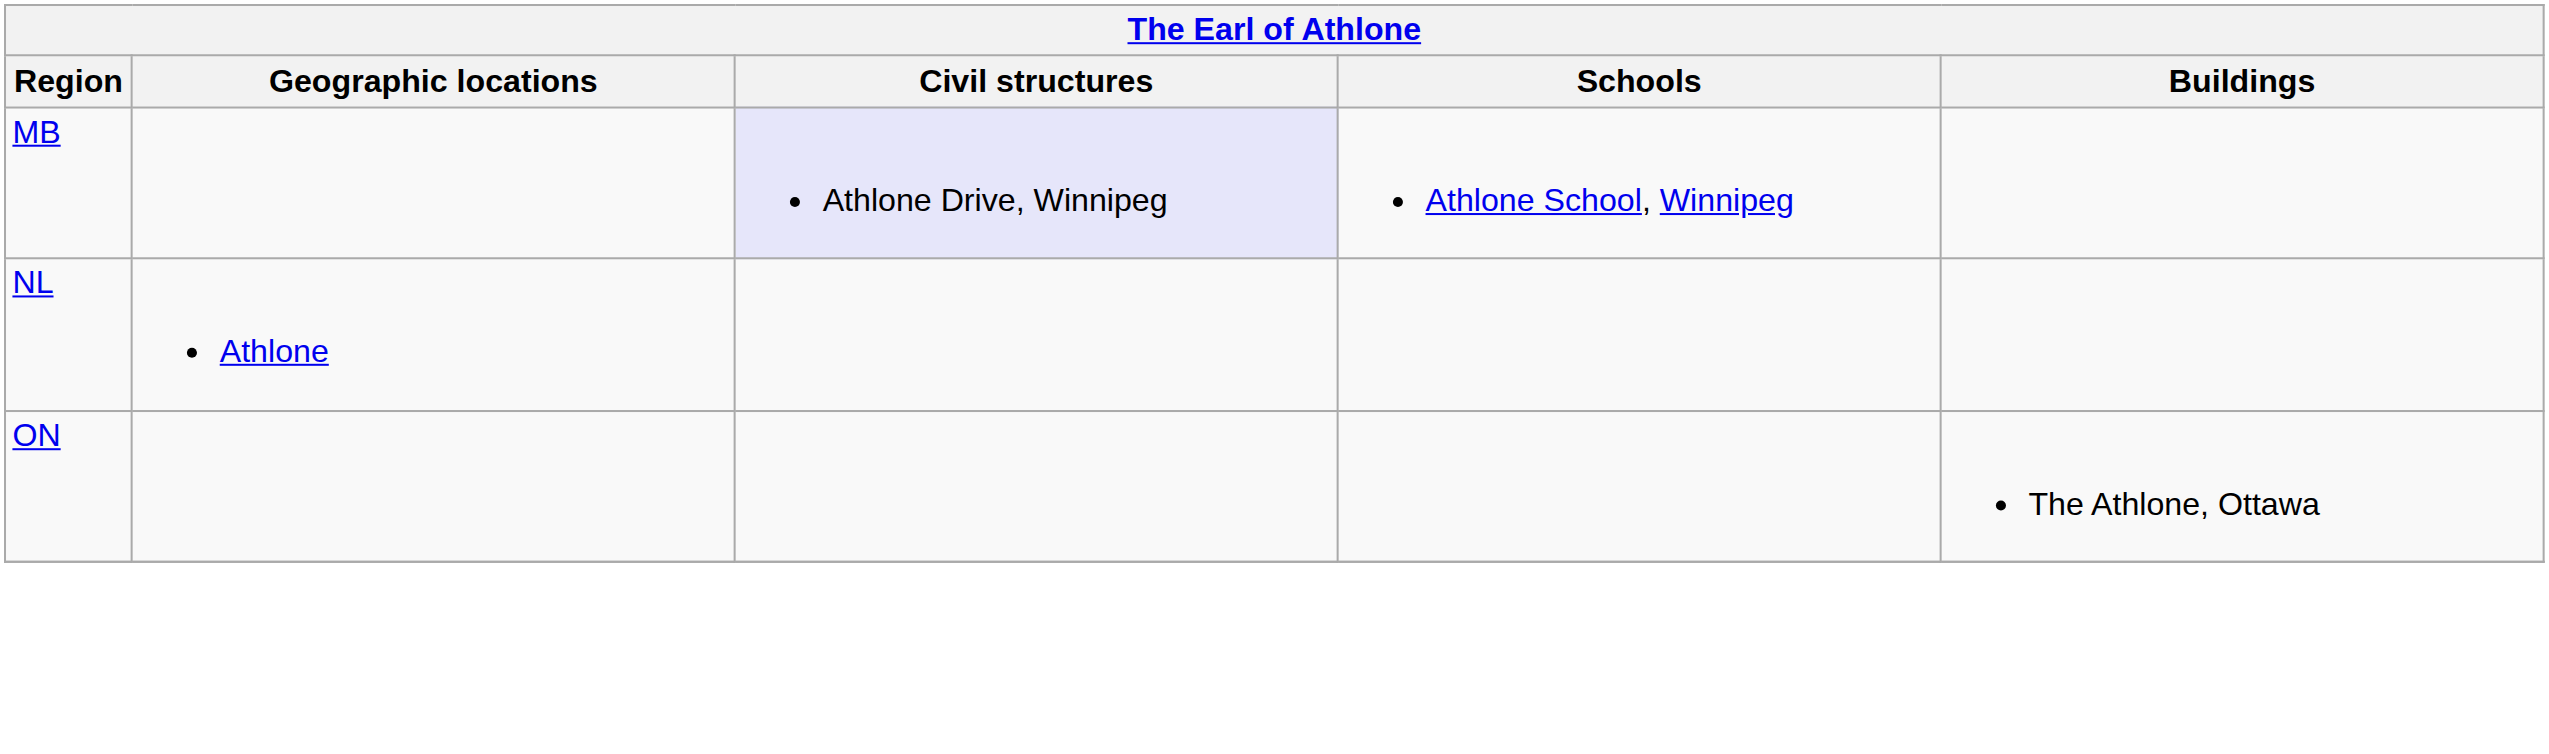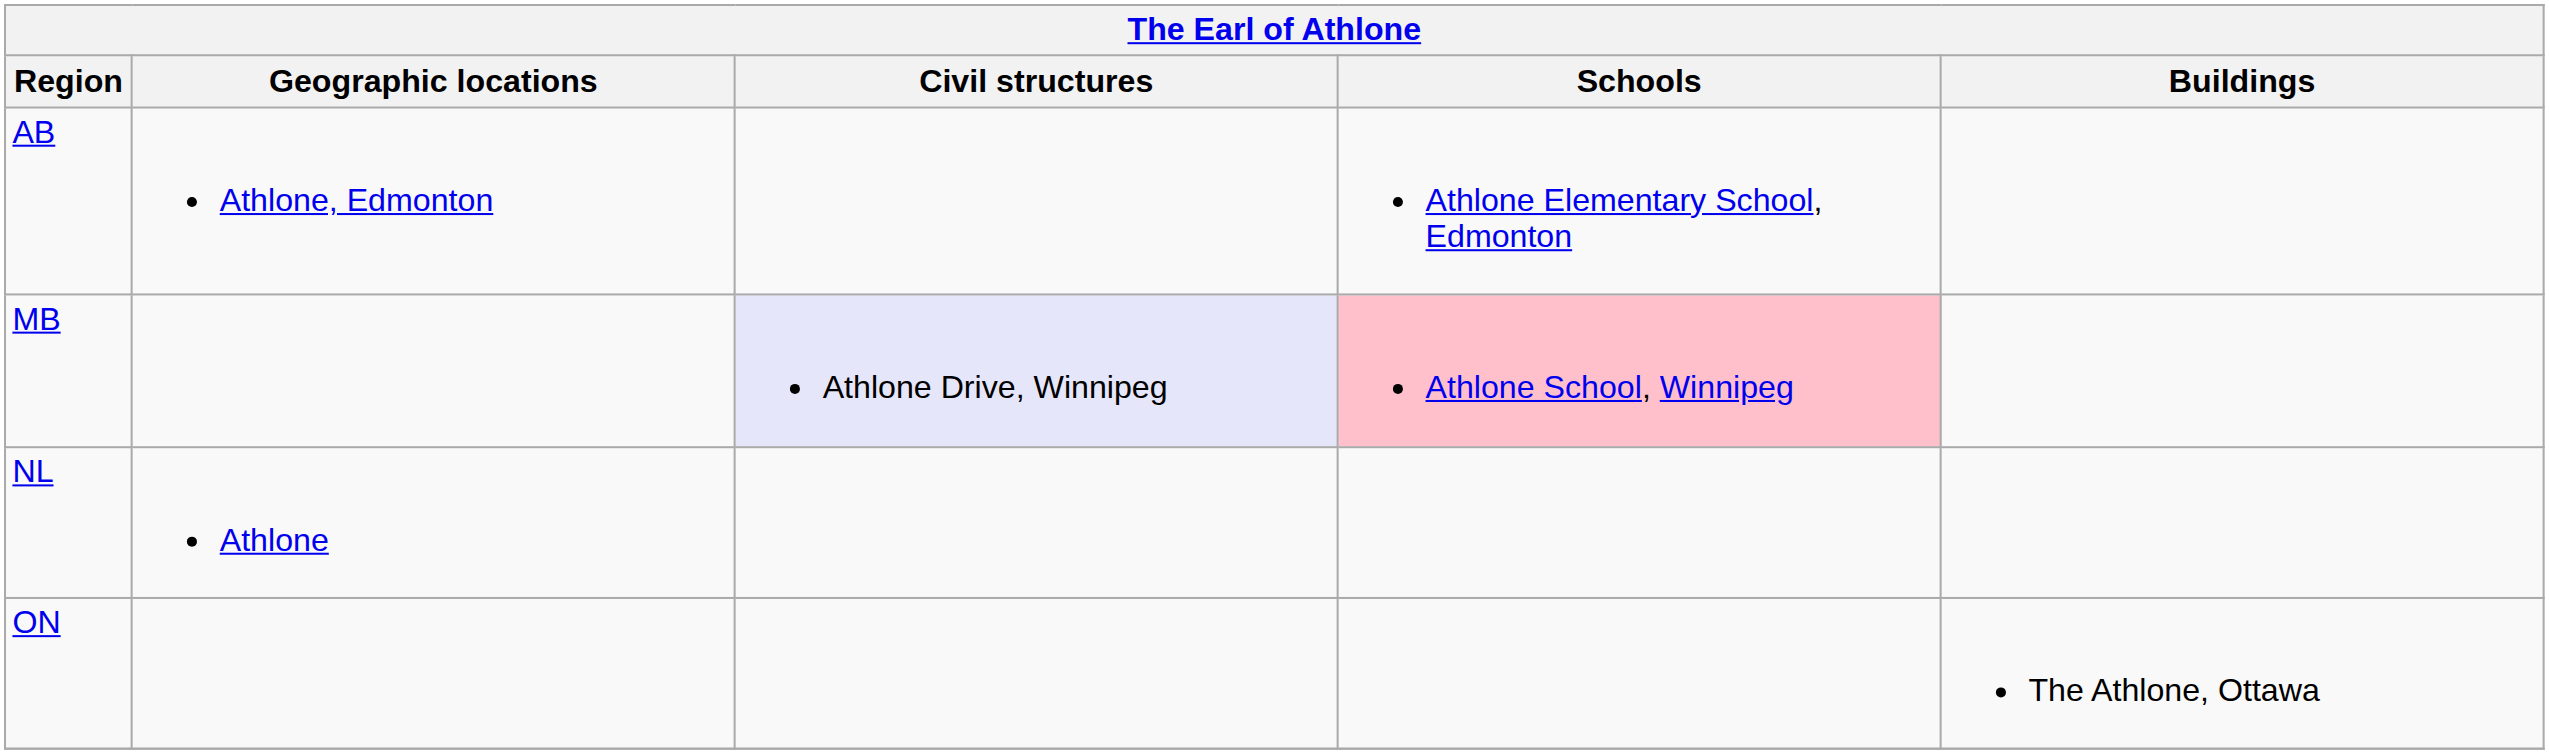+ row: AB | Athlone, Edmonton | Athlone Elementary School, Edmonton
MB | Schools: no background -> pink background
